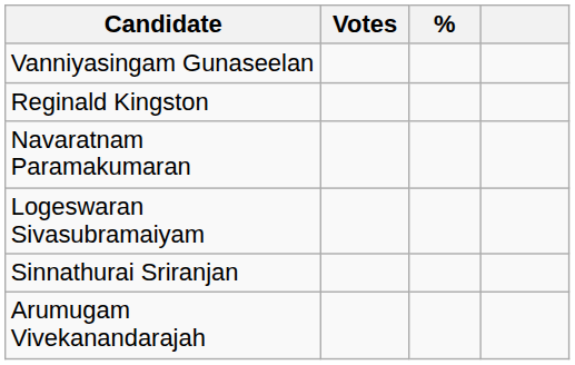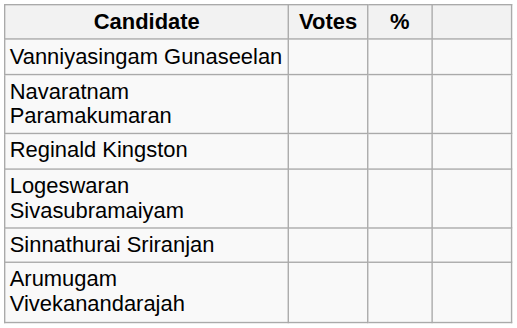rows swapped: Reginald Kingston <-> Navaratnam Paramakumaran
